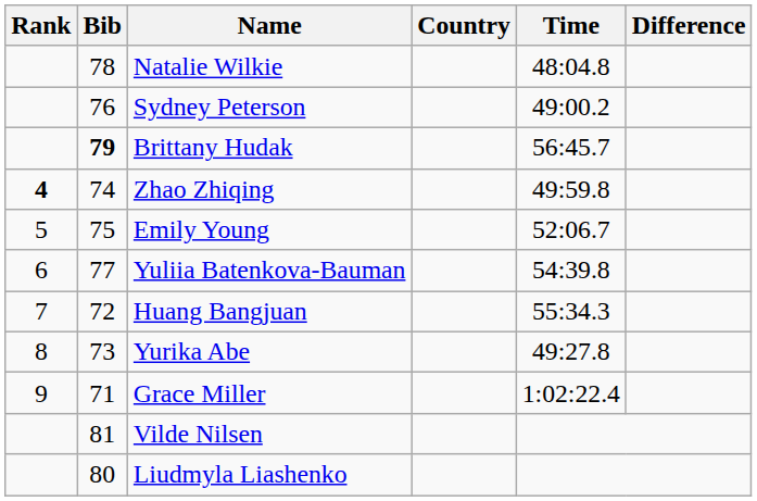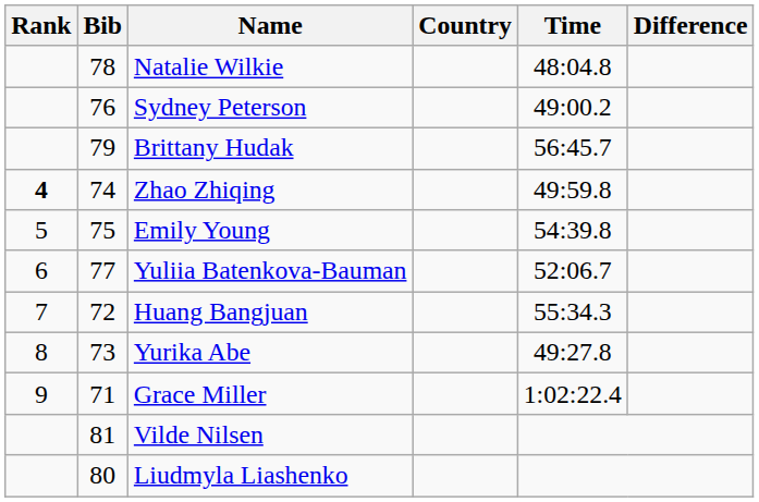Brittany Hudak | Bib: bold -> normal
Emily Young | Time: 52:06.7 -> 54:39.8
Yuliia Batenkova-Bauman | Time: 54:39.8 -> 52:06.7
